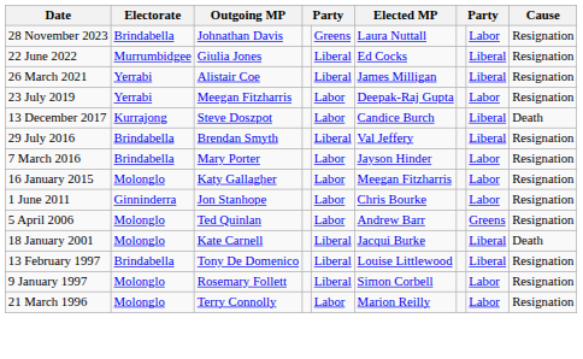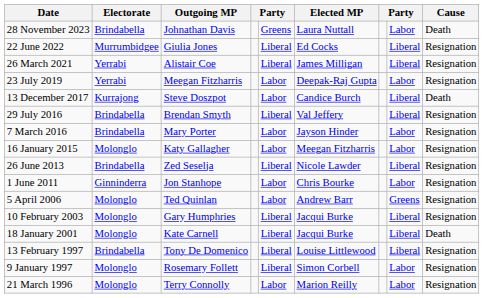28 November 2023 | Cause: Resignation -> Death
+ row: 26 June 2013 | Brindabella | Zed Seselja | Liberal | Nicole Lawder | Liberal | Resignation
+ row: 10 February 2003 | Molonglo | Gary Humphries | Liberal | Jacqui Burke | Liberal | Resignation
